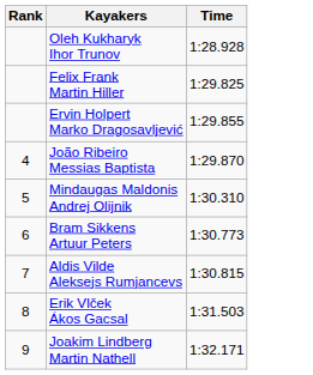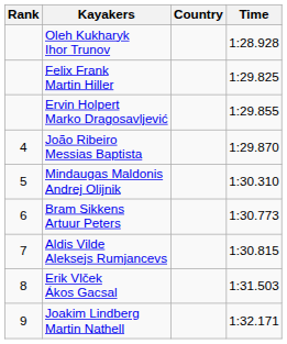+ column: Country
